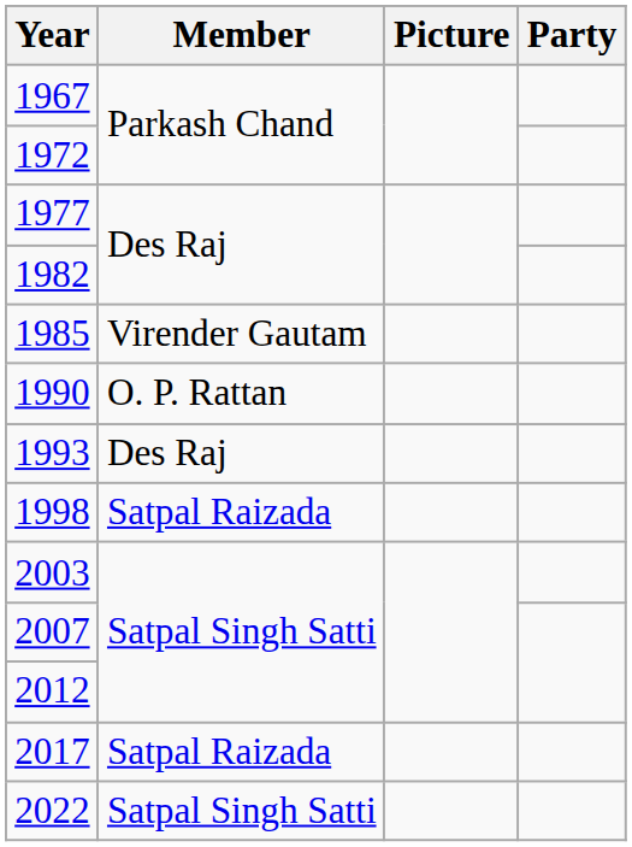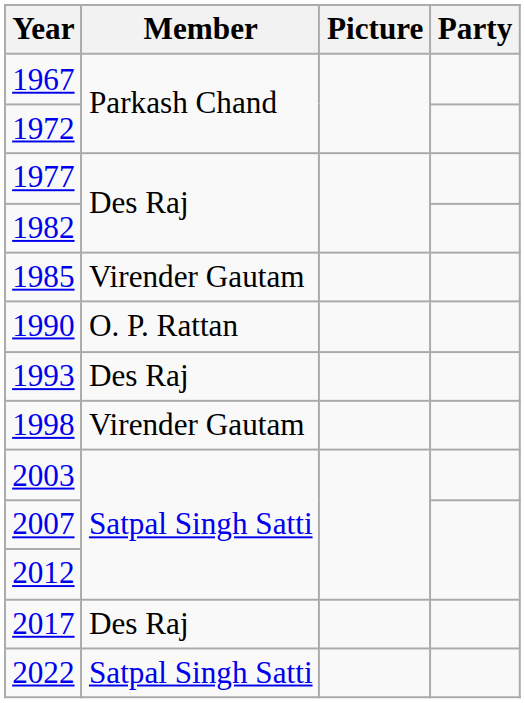1998 | Member: Satpal Raizada -> Virender Gautam
2017 | Member: Satpal Raizada -> Des Raj
